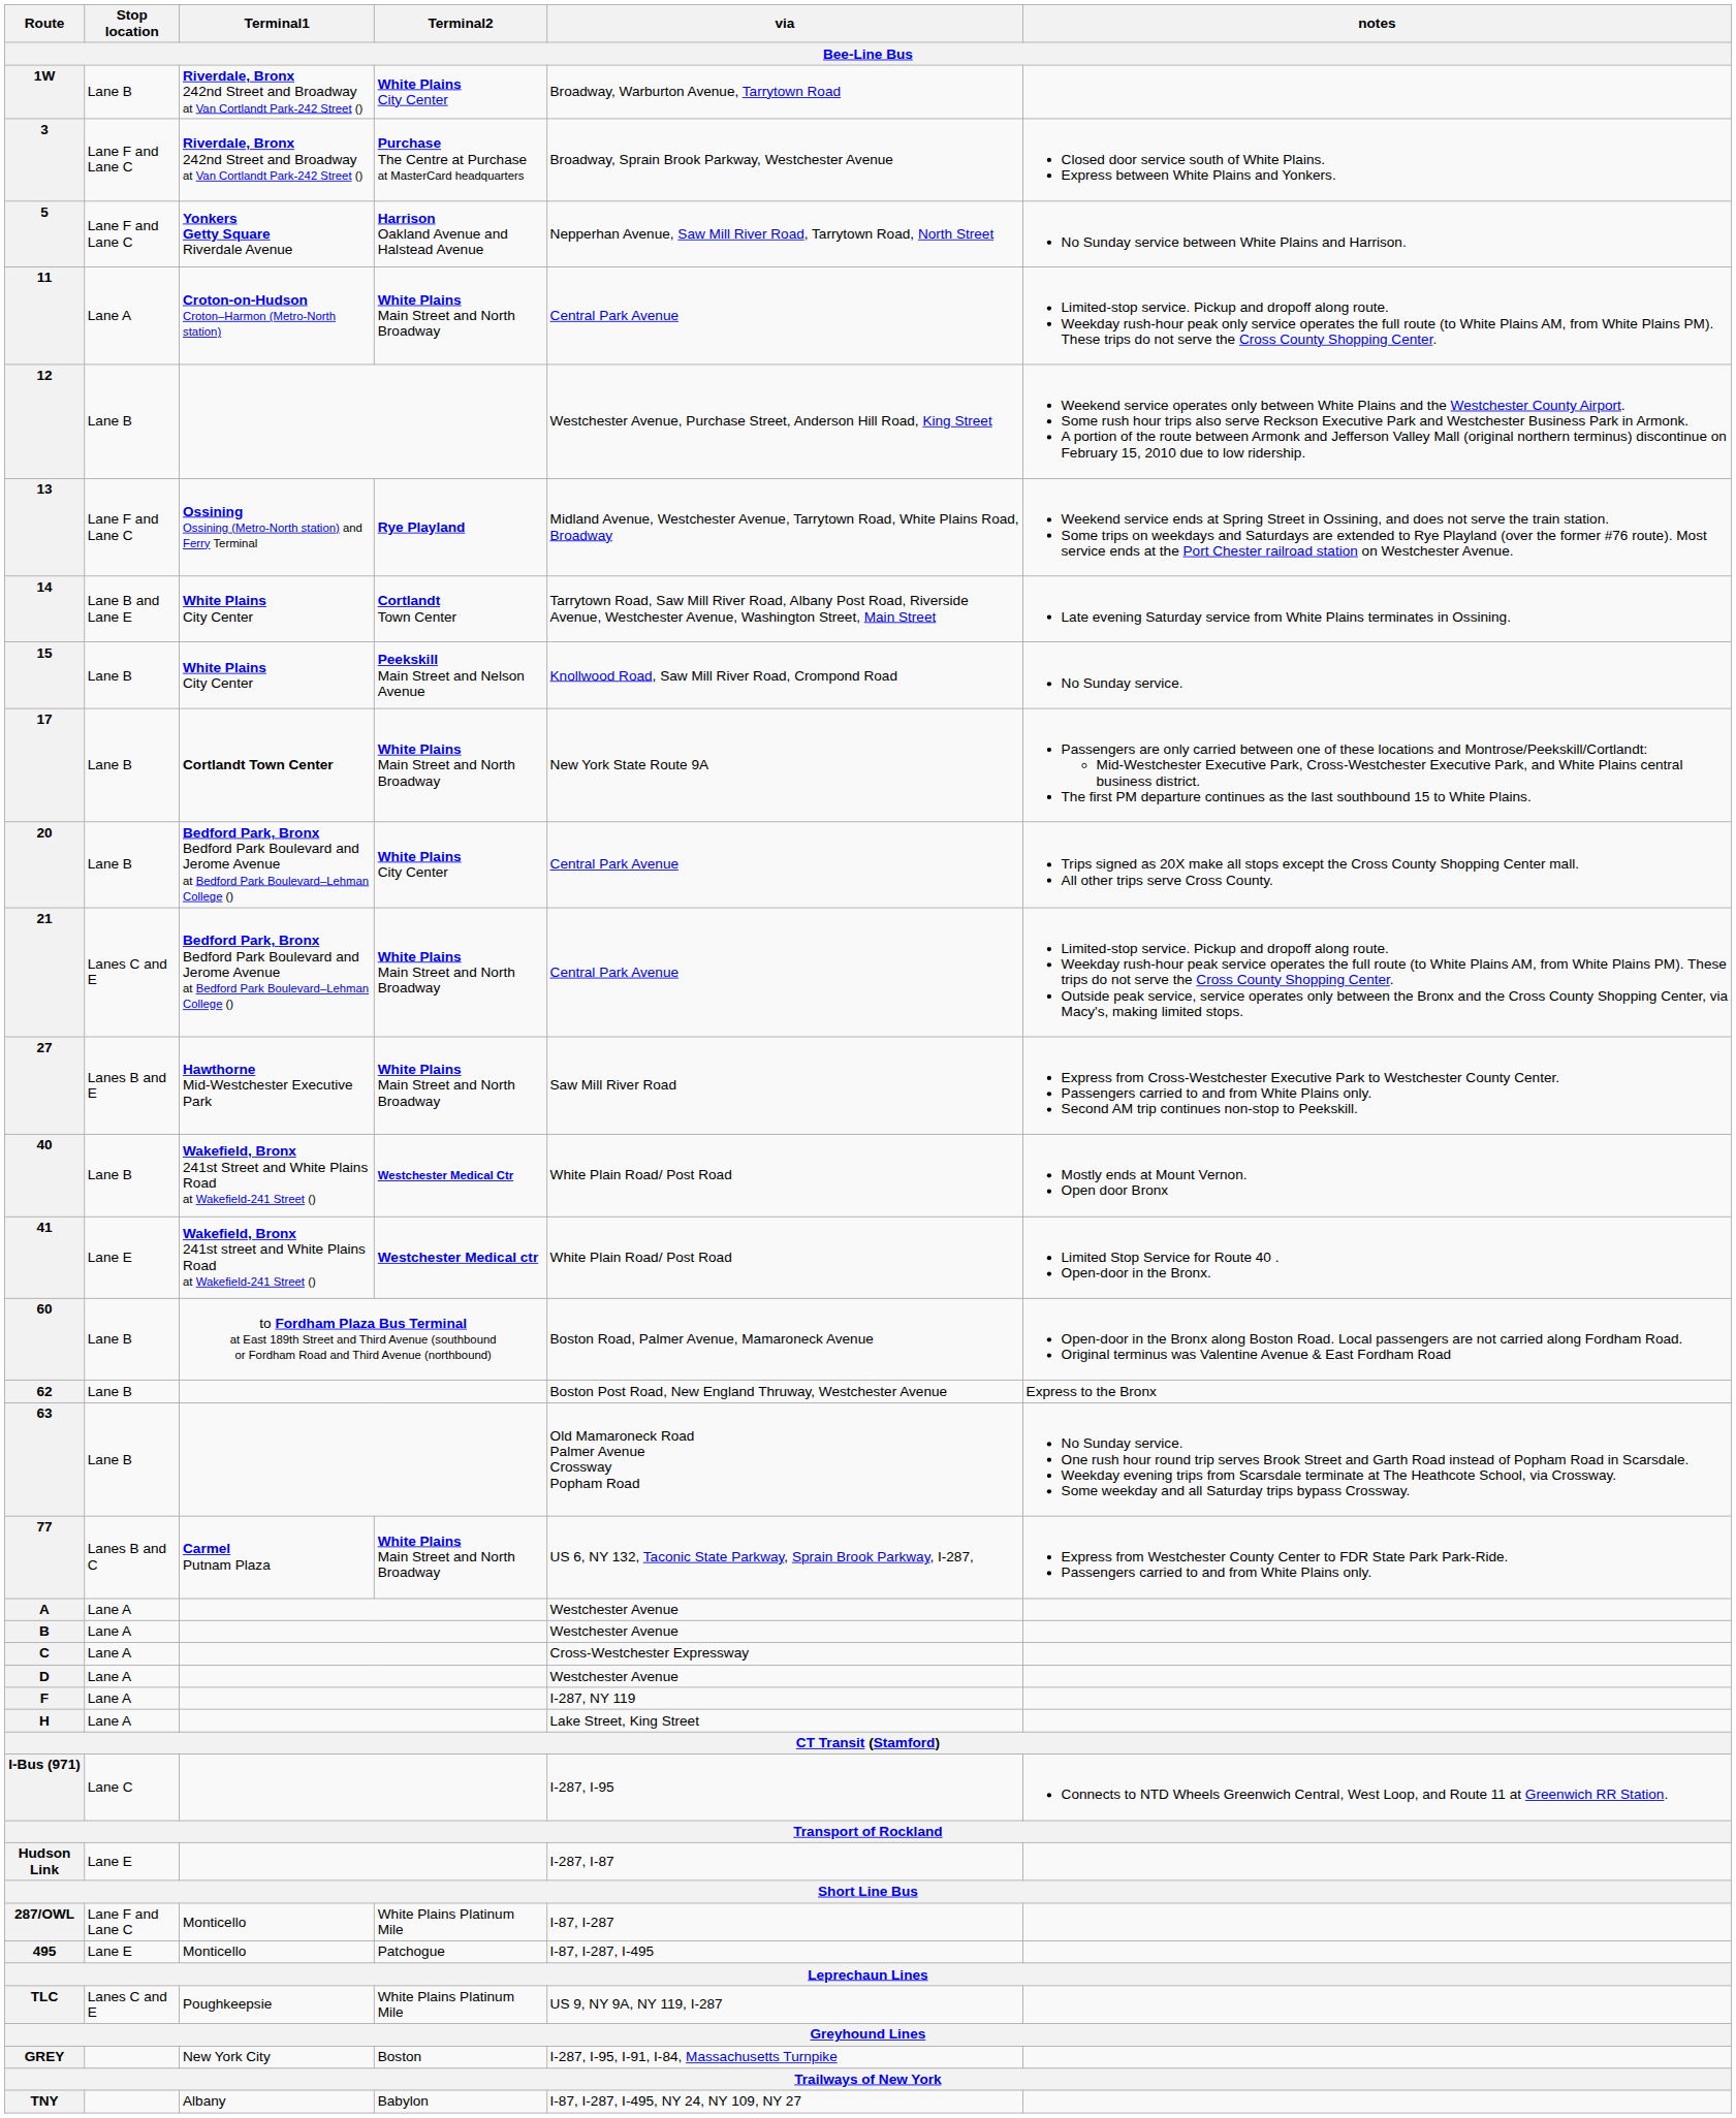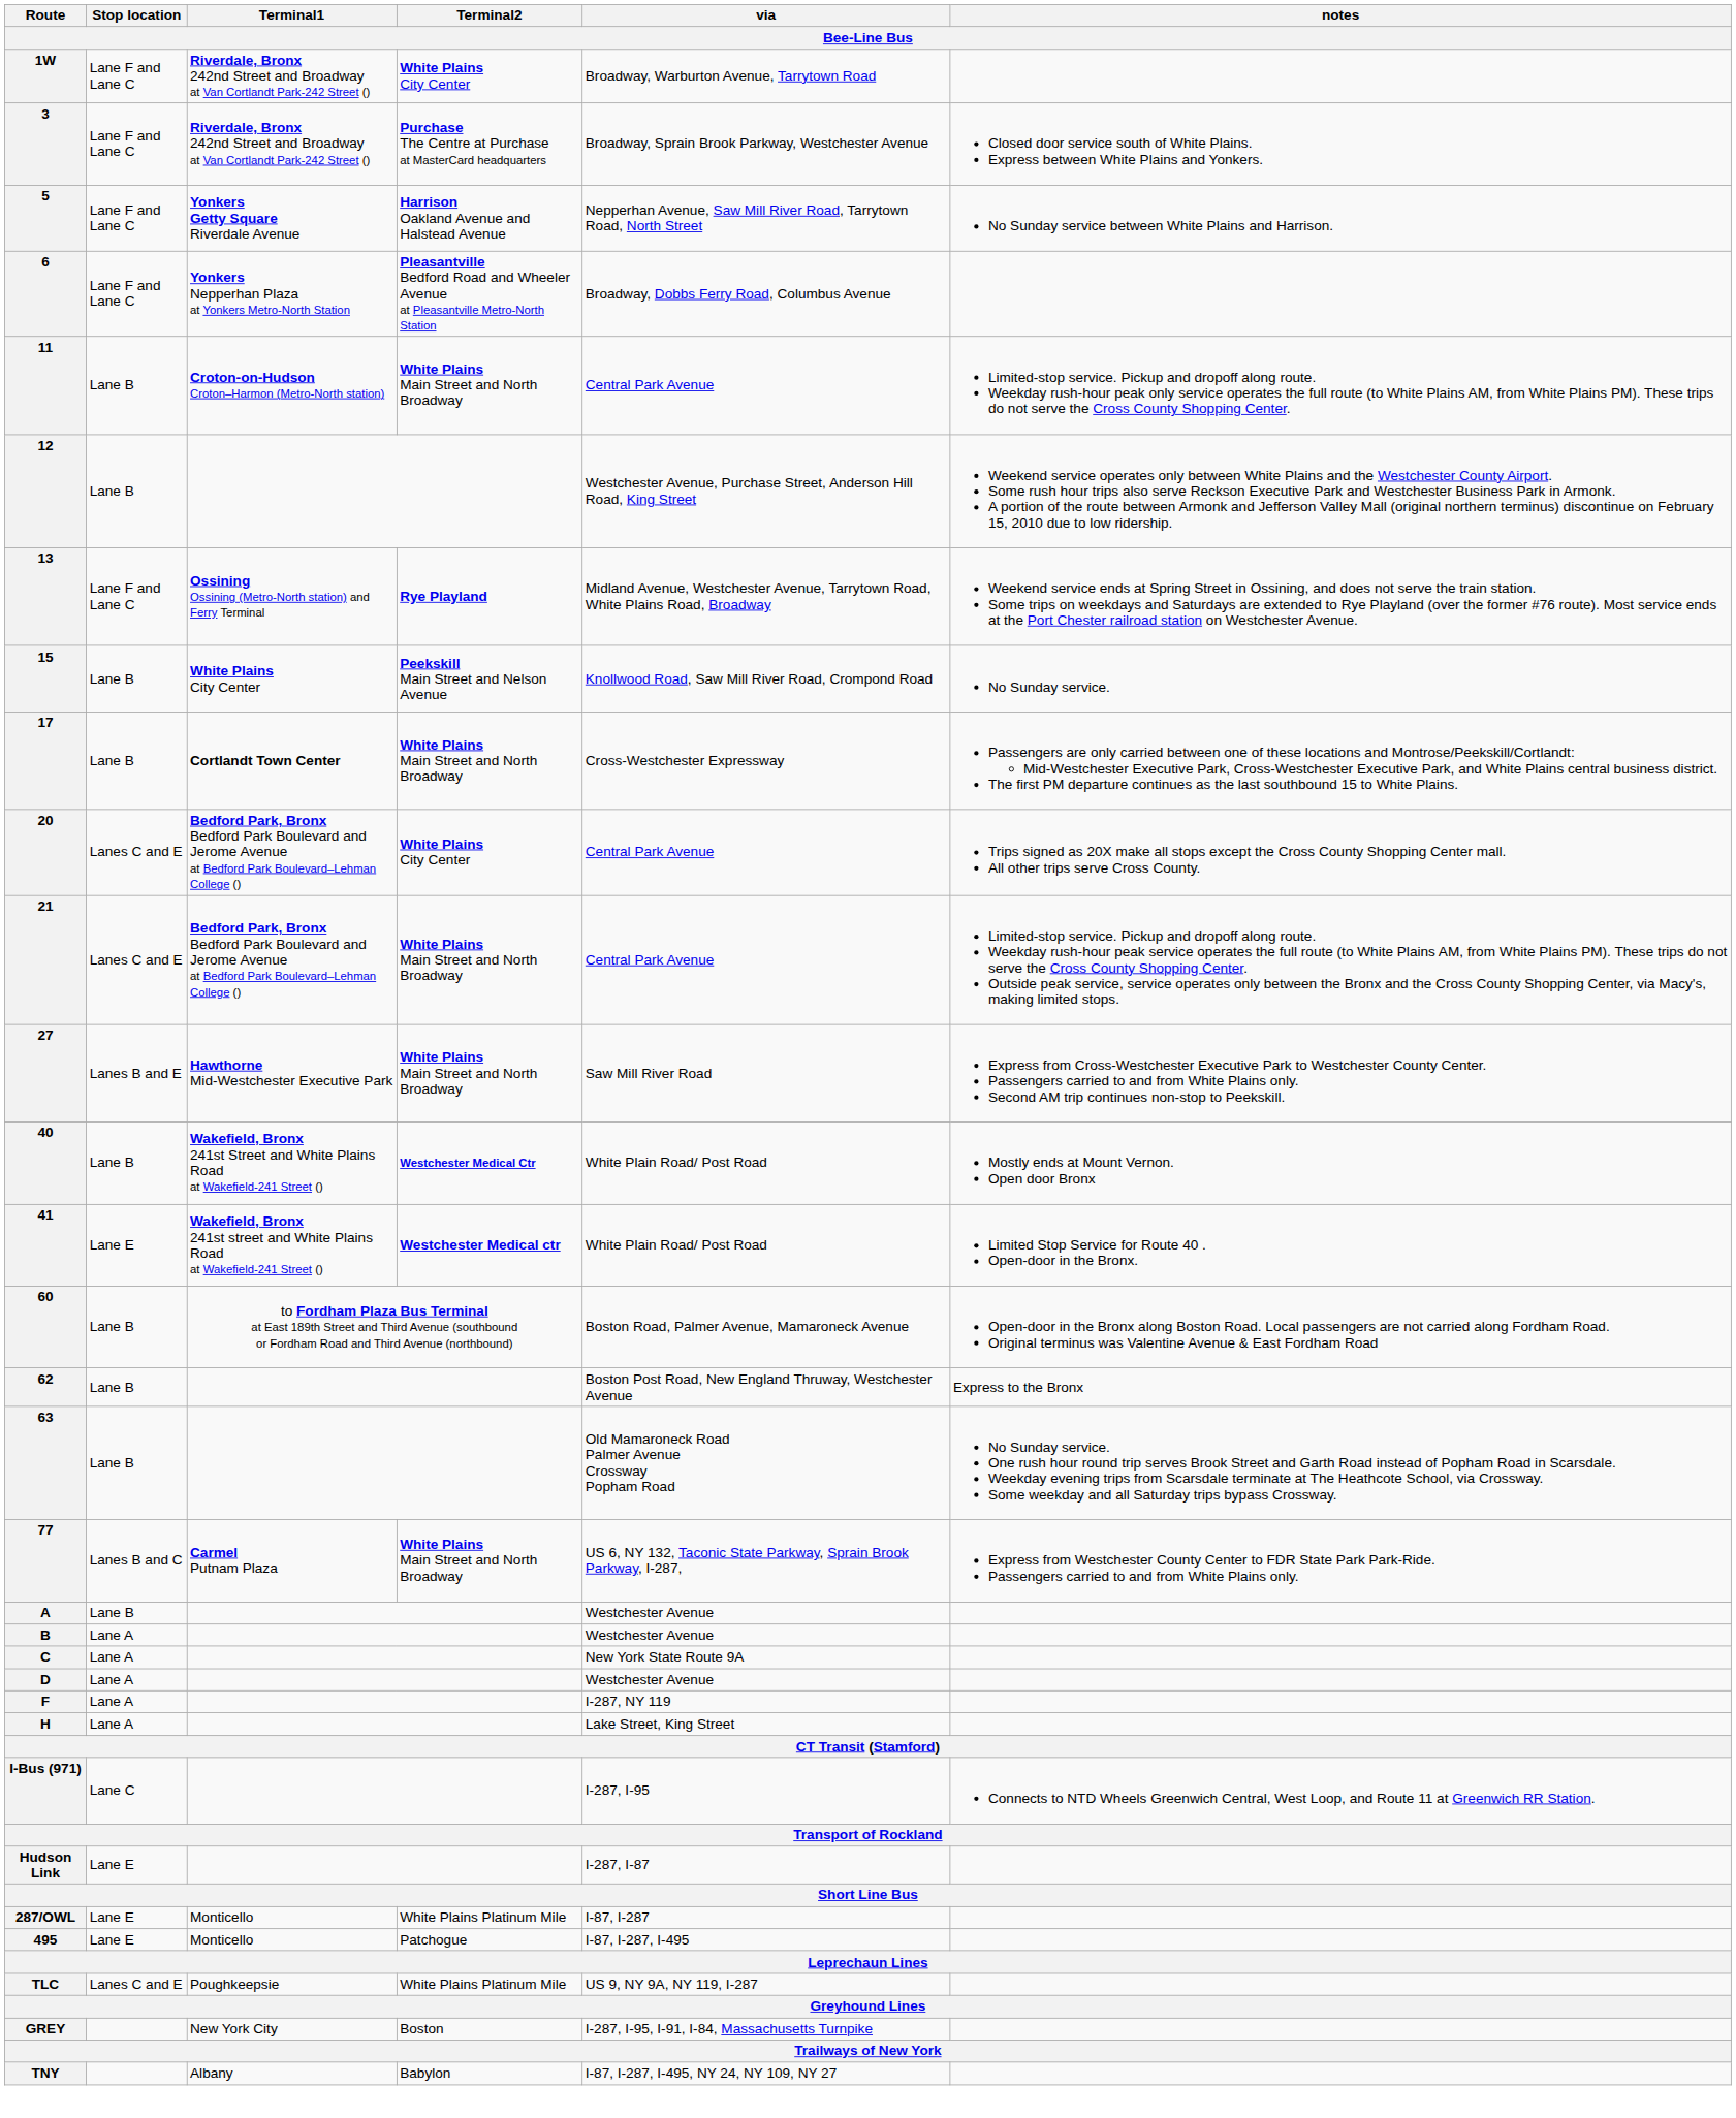1W | Stop location: Lane B -> Lane F and Lane C
+ row: 6 | Lane F and Lane C | Yonkers Nepperhan Plaza at Yonkers Metro-North Station | Pleasantville Bedford Road and Wheeler Avenue at Pleasantville Metro-North Station | Broadway, Dobbs Ferry Road, Columbus Avenue
11 | Stop location: Lane A -> Lane B
- row: 14 | Lane B and Lane E | White Plains City Center | Cortlandt Town Center | Tarrytown Road, Saw Mill River Road, Albany Post Road, Riverside Avenue, Westchester Avenue, Washington Street, Main Street | Late evening Saturday service from White Plains terminates in Ossining.
17 | via: New York State Route 9A -> Cross-Westchester Expressway
20 | Stop location: Lane B -> Lanes C and E
A | Stop location: Lane A -> Lane B
C | via: Cross-Westchester Expressway -> New York State Route 9A
287/OWL | Stop location: Lane F and Lane C -> Lane E
